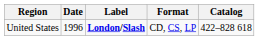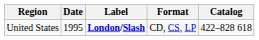United States | Date: 1996 -> 1995
